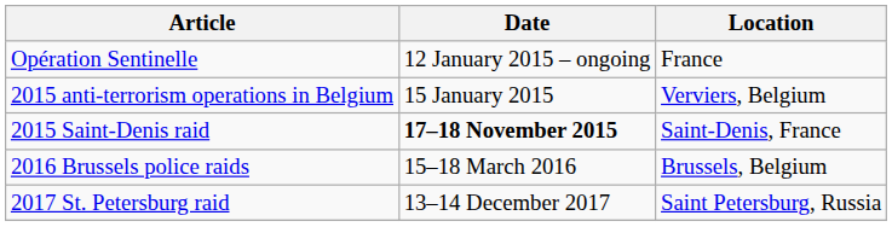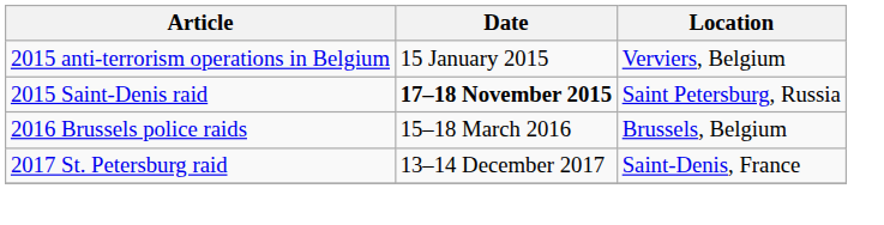- row: Opération Sentinelle | 12 January 2015 – ongoing | France
2015 Saint-Denis raid | Location: Saint-Denis, France -> Saint Petersburg, Russia
2017 St. Petersburg raid | Location: Saint Petersburg, Russia -> Saint-Denis, France
